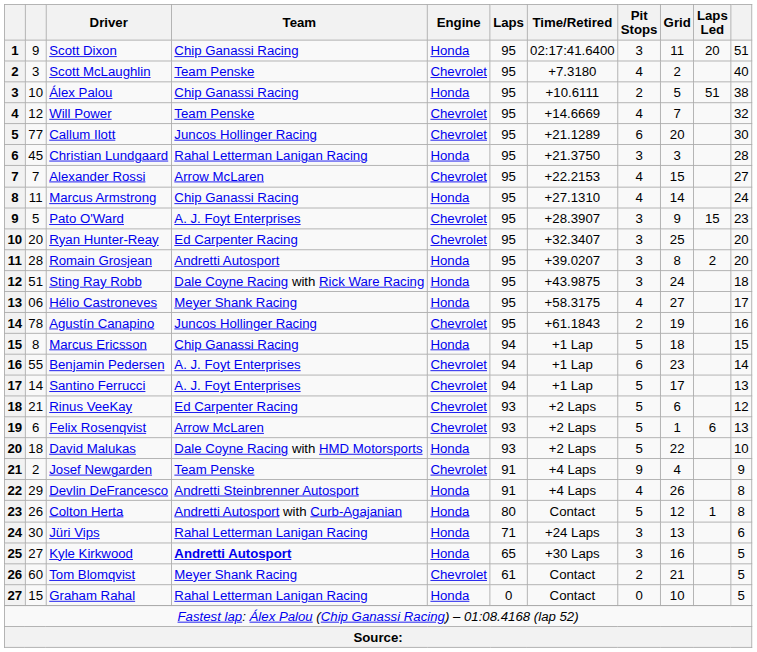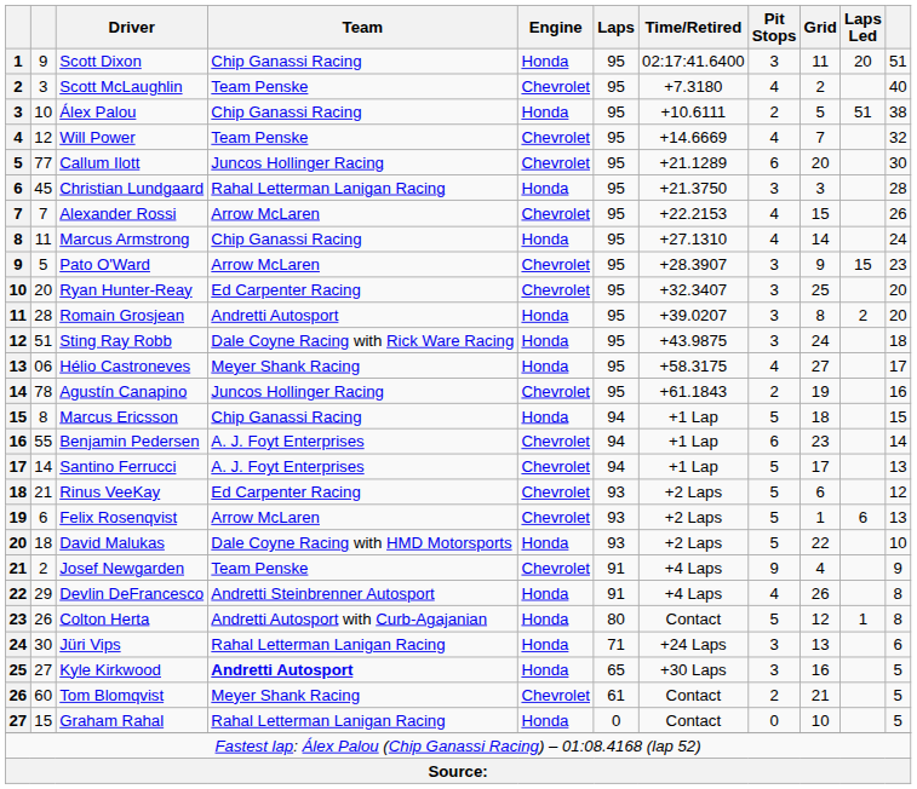Alexander Rossi | column 11: 27 -> 26
Pato O'Ward | Team: A. J. Foyt Enterprises -> Arrow McLaren
